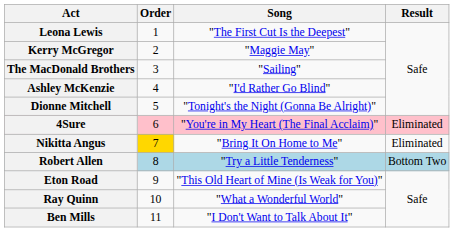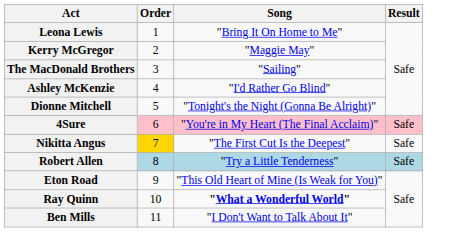Leona Lewis | Song: "The First Cut Is the Deepest" -> "Bring It On Home to Me"
4Sure | Result: Eliminated -> Safe
Nikitta Angus | Song: "Bring It On Home to Me" -> "The First Cut Is the Deepest"
Nikitta Angus | Result: Eliminated -> Safe
Robert Allen | Result: Bottom Two -> Safe
Ray Quinn | Song: normal -> bold
